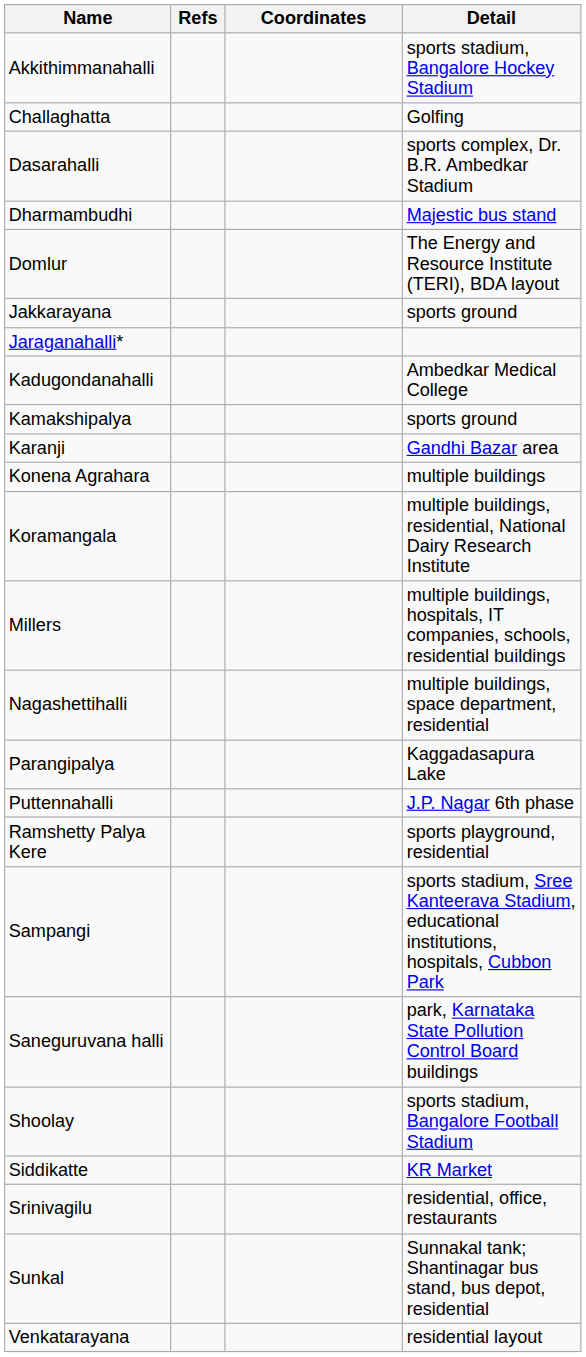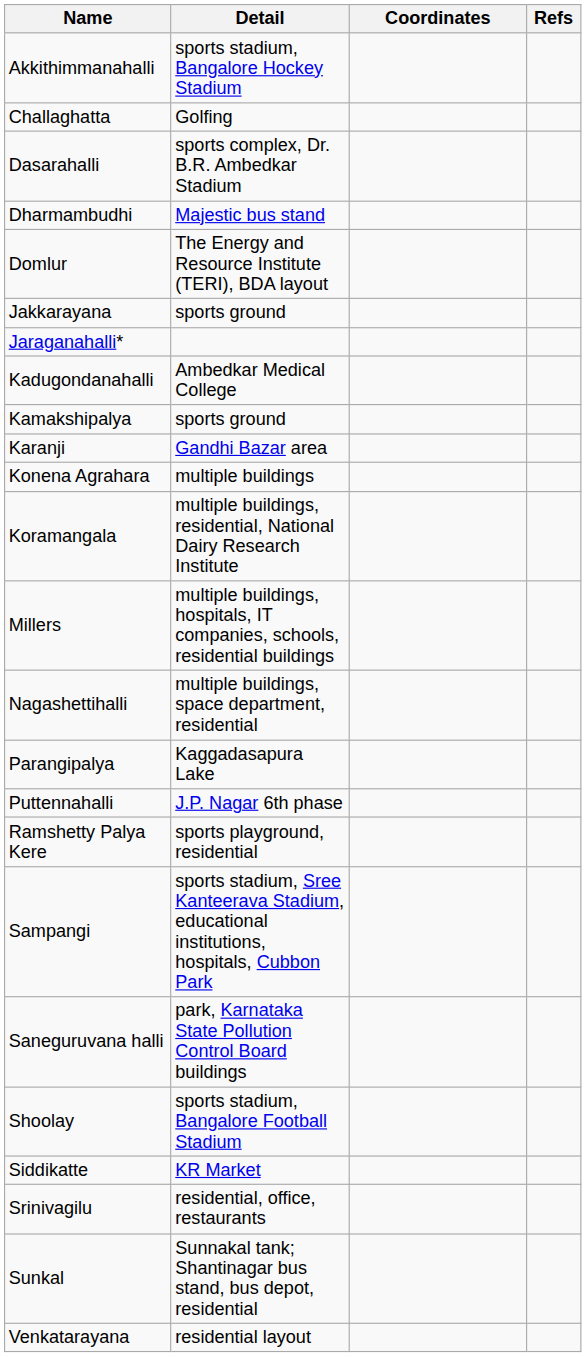columns swapped: Detail <-> Refs
